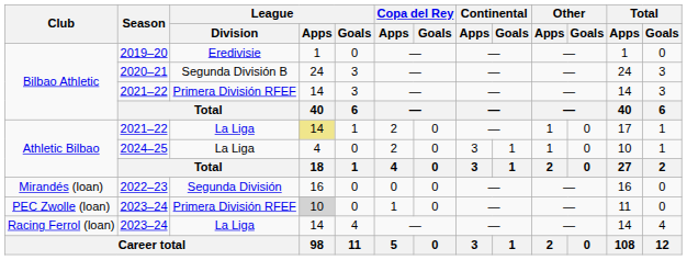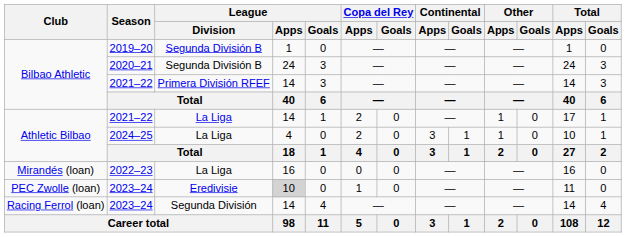2019–20 | League / Division: Eredivisie -> Segunda División B
Athletic Bilbao / 2021–22 | League / Apps: khaki background -> no background
2022–23 | League / Division: Segunda División -> La Liga
PEC Zwolle (loan) / 2023–24 | League / Division: Primera División RFEF -> Eredivisie
Racing Ferrol (loan) / 2023–24 | League / Division: La Liga -> Segunda División
